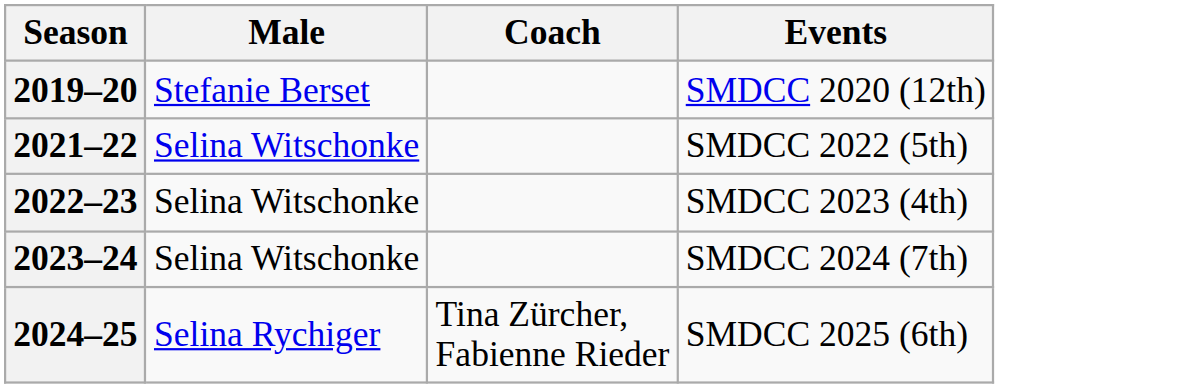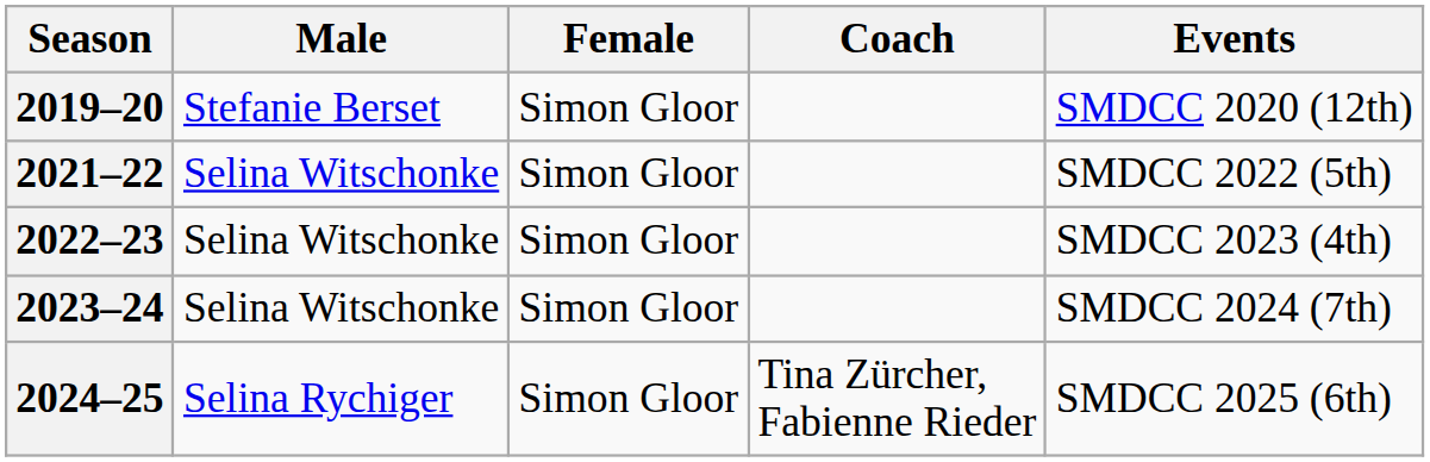+ column: Female | Simon Gloor | Simon Gloor | Simon Gloor | Simon Gloor | Simon Gloor
